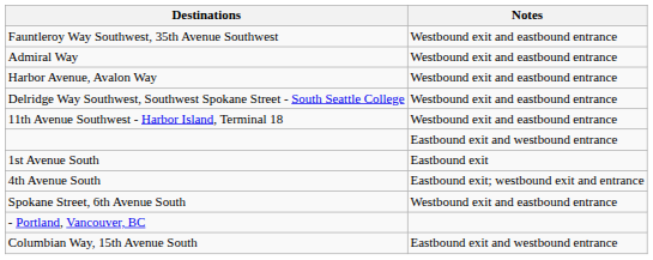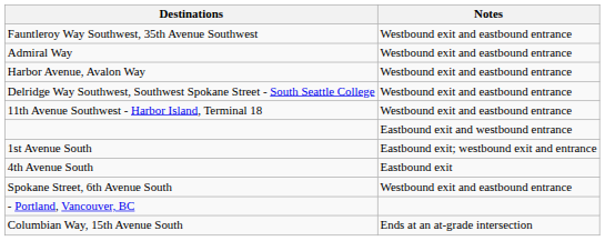1st Avenue South | Notes: Eastbound exit -> Eastbound exit; westbound exit and entrance
4th Avenue South | Notes: Eastbound exit; westbound exit and entrance -> Eastbound exit
Columbian Way, 15th Avenue South | Notes: Eastbound exit and westbound entrance -> Ends at an at-grade intersection
